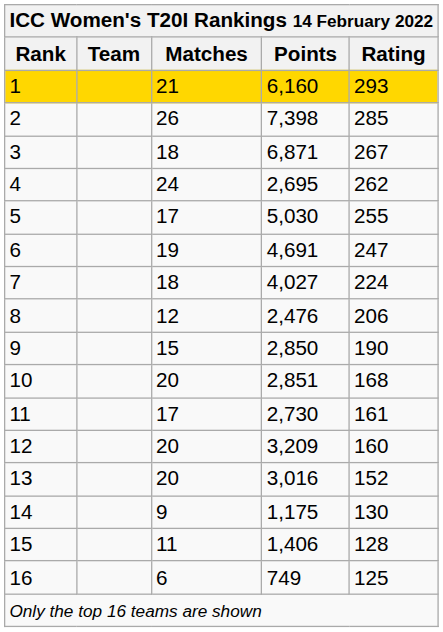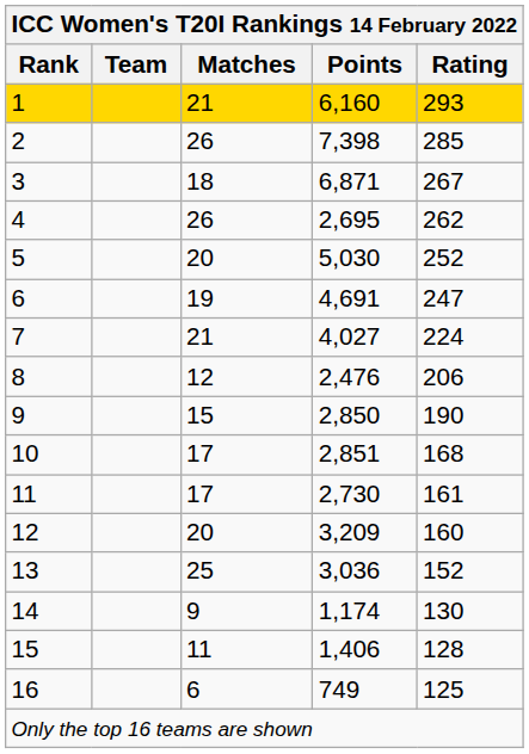4 | Matches: 24 -> 26
5 | Matches: 17 -> 20
5 | Rating: 255 -> 252
7 | Matches: 18 -> 21
10 | Matches: 20 -> 17
13 | Matches: 20 -> 25
13 | Points: 3,016 -> 3,036
14 | Points: 1,175 -> 1,174
